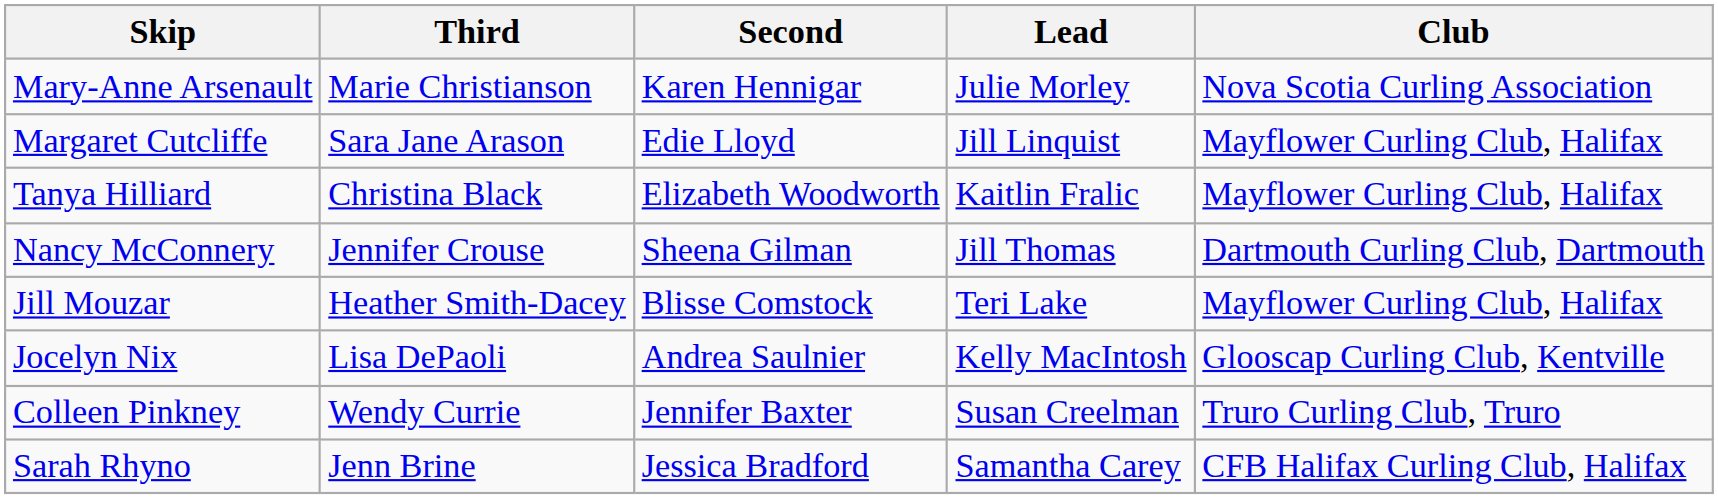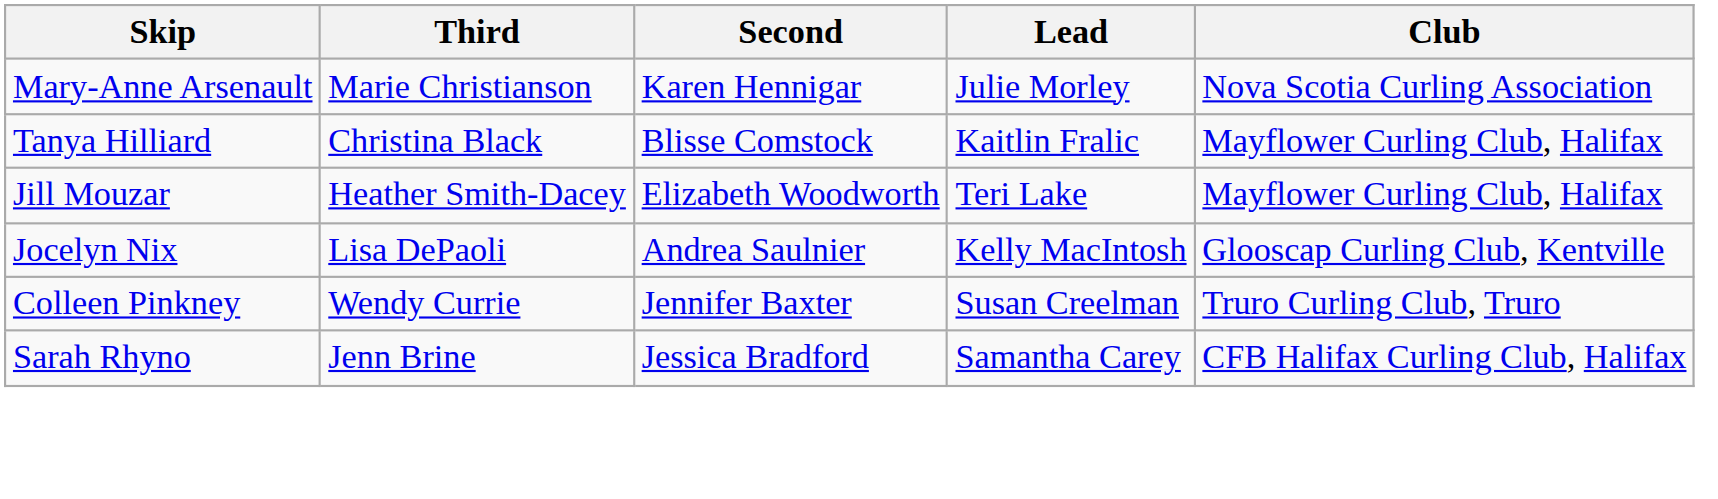- row: Margaret Cutcliffe | Sara Jane Arason | Edie Lloyd | Jill Linquist | Mayflower Curling Club, Halifax
Tanya Hilliard | Second: Elizabeth Woodworth -> Blisse Comstock
- row: Nancy McConnery | Jennifer Crouse | Sheena Gilman | Jill Thomas | Dartmouth Curling Club, Dartmouth
Jill Mouzar | Second: Blisse Comstock -> Elizabeth Woodworth
